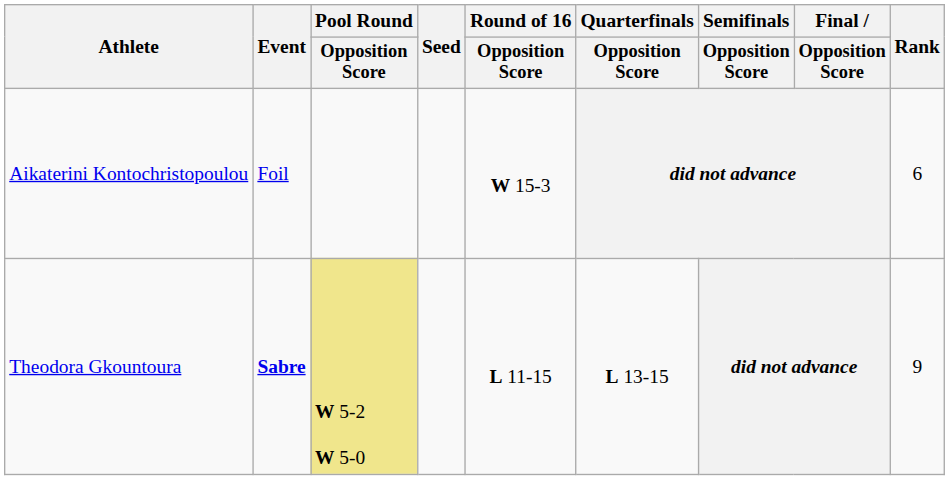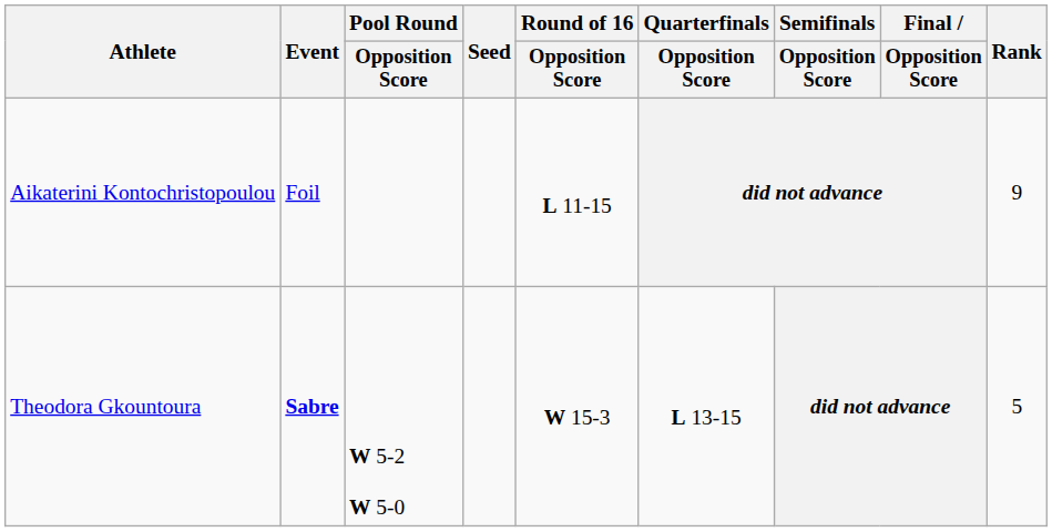Aikaterini Kontochristopoulou | Round of 16 / Opposition Score: W 15-3 -> L 11-15
Aikaterini Kontochristopoulou | Rank: 6 -> 9
Theodora Gkountoura | Pool Round / Opposition Score: khaki background -> no background
Theodora Gkountoura | Round of 16 / Opposition Score: L 11-15 -> W 15-3
Theodora Gkountoura | Rank: 9 -> 5
